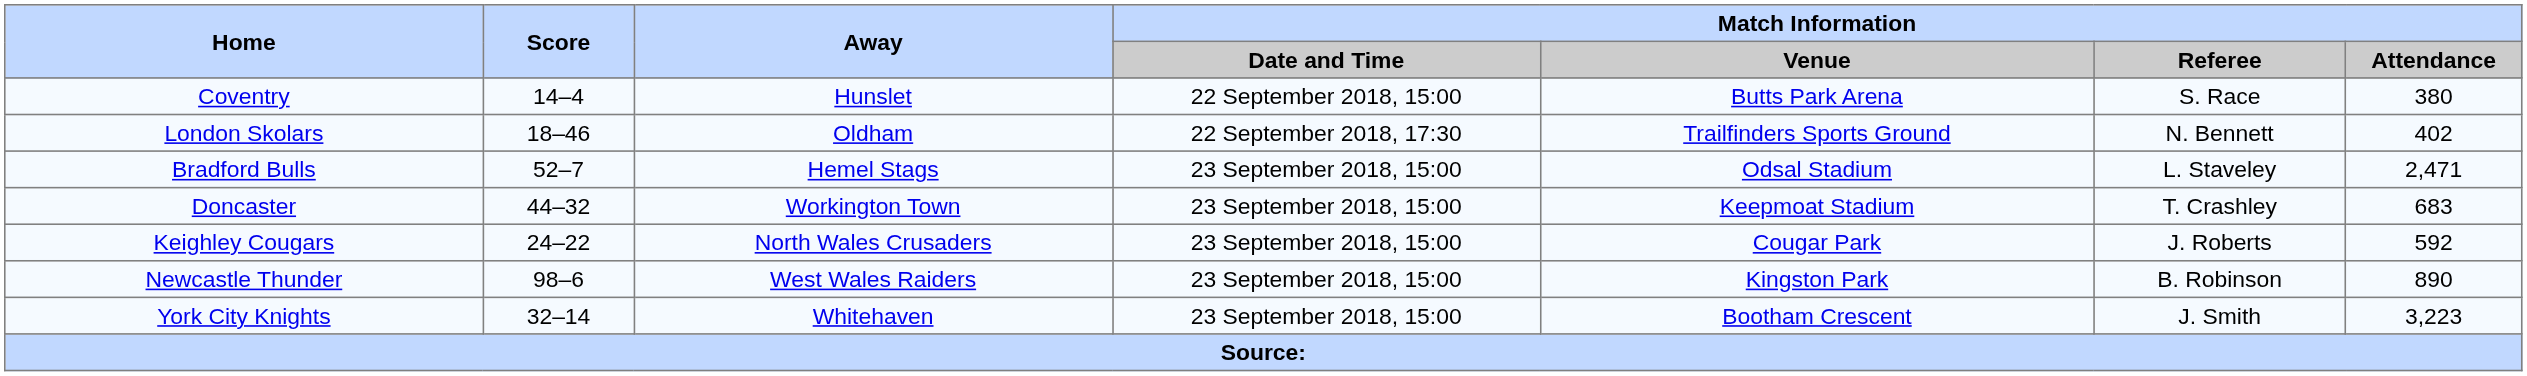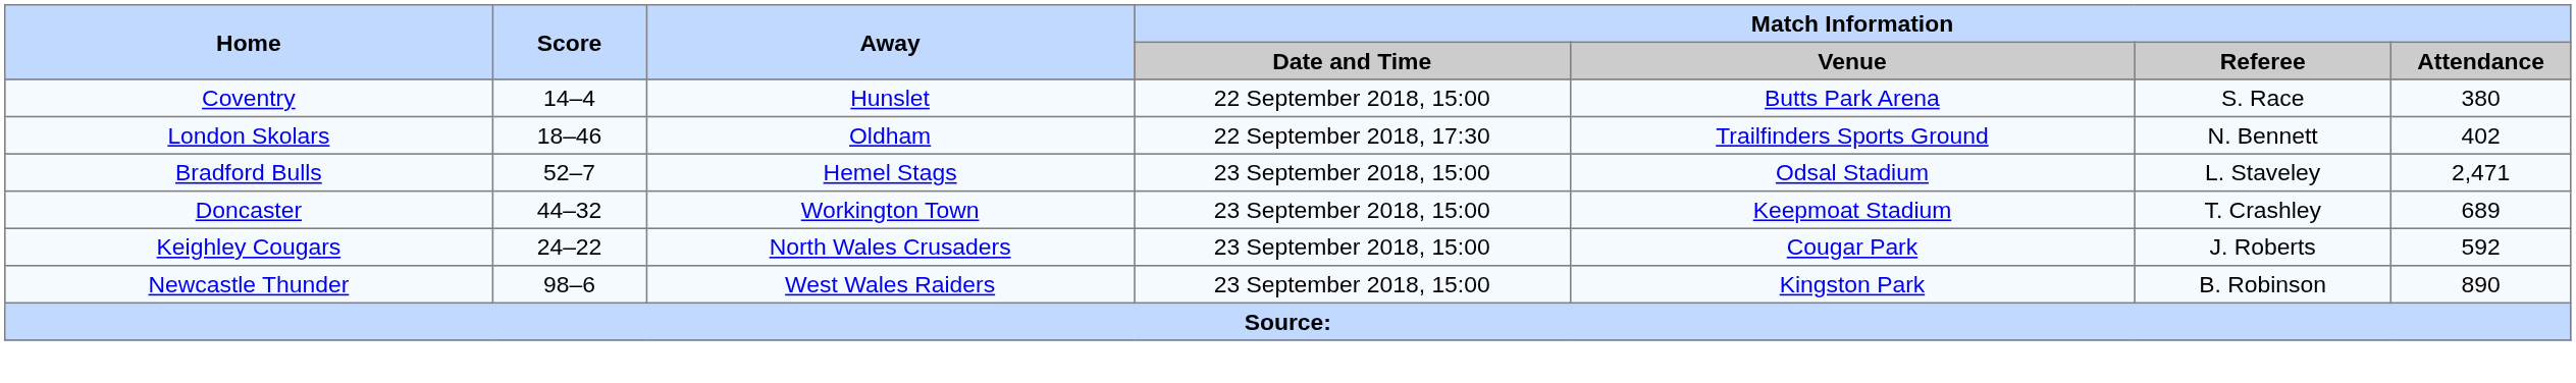Doncaster | Match Information / Attendance: 683 -> 689
- row: York City Knights | 32–14 | Whitehaven | 23 September 2018, 15:00 | Bootham Crescent | J. Smith | 3,223
